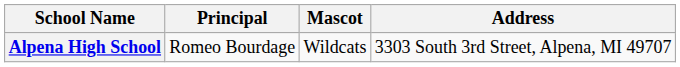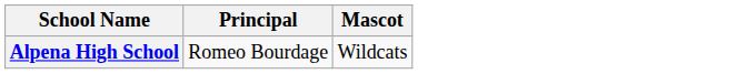- column: Address | 3303 South 3rd Street, Alpena, MI 49707
